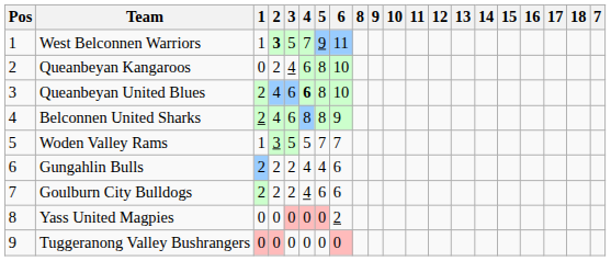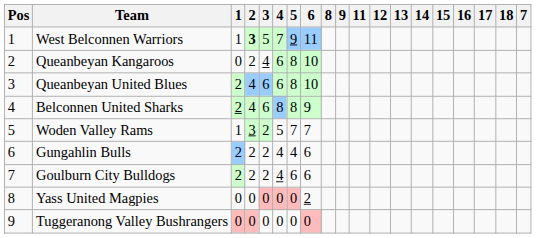- column: 10
Queanbeyan United Blues | 4: bold -> normal
Woden Valley Rams | 3: 5 -> 2
